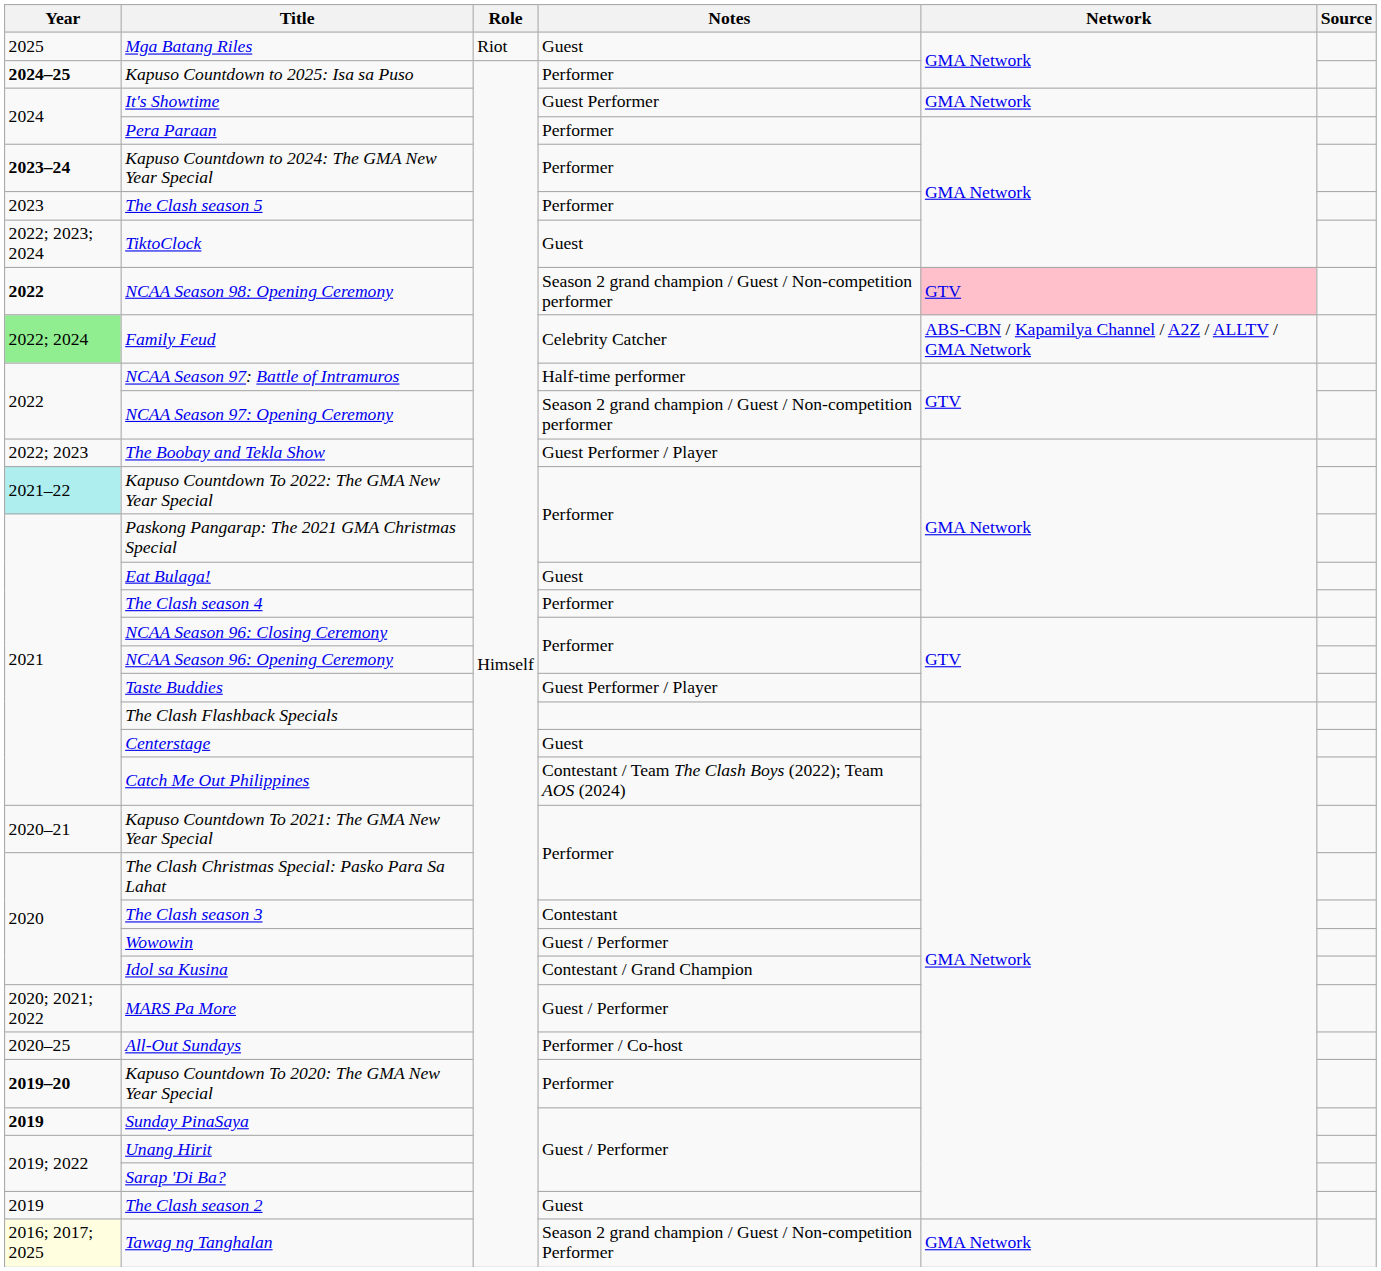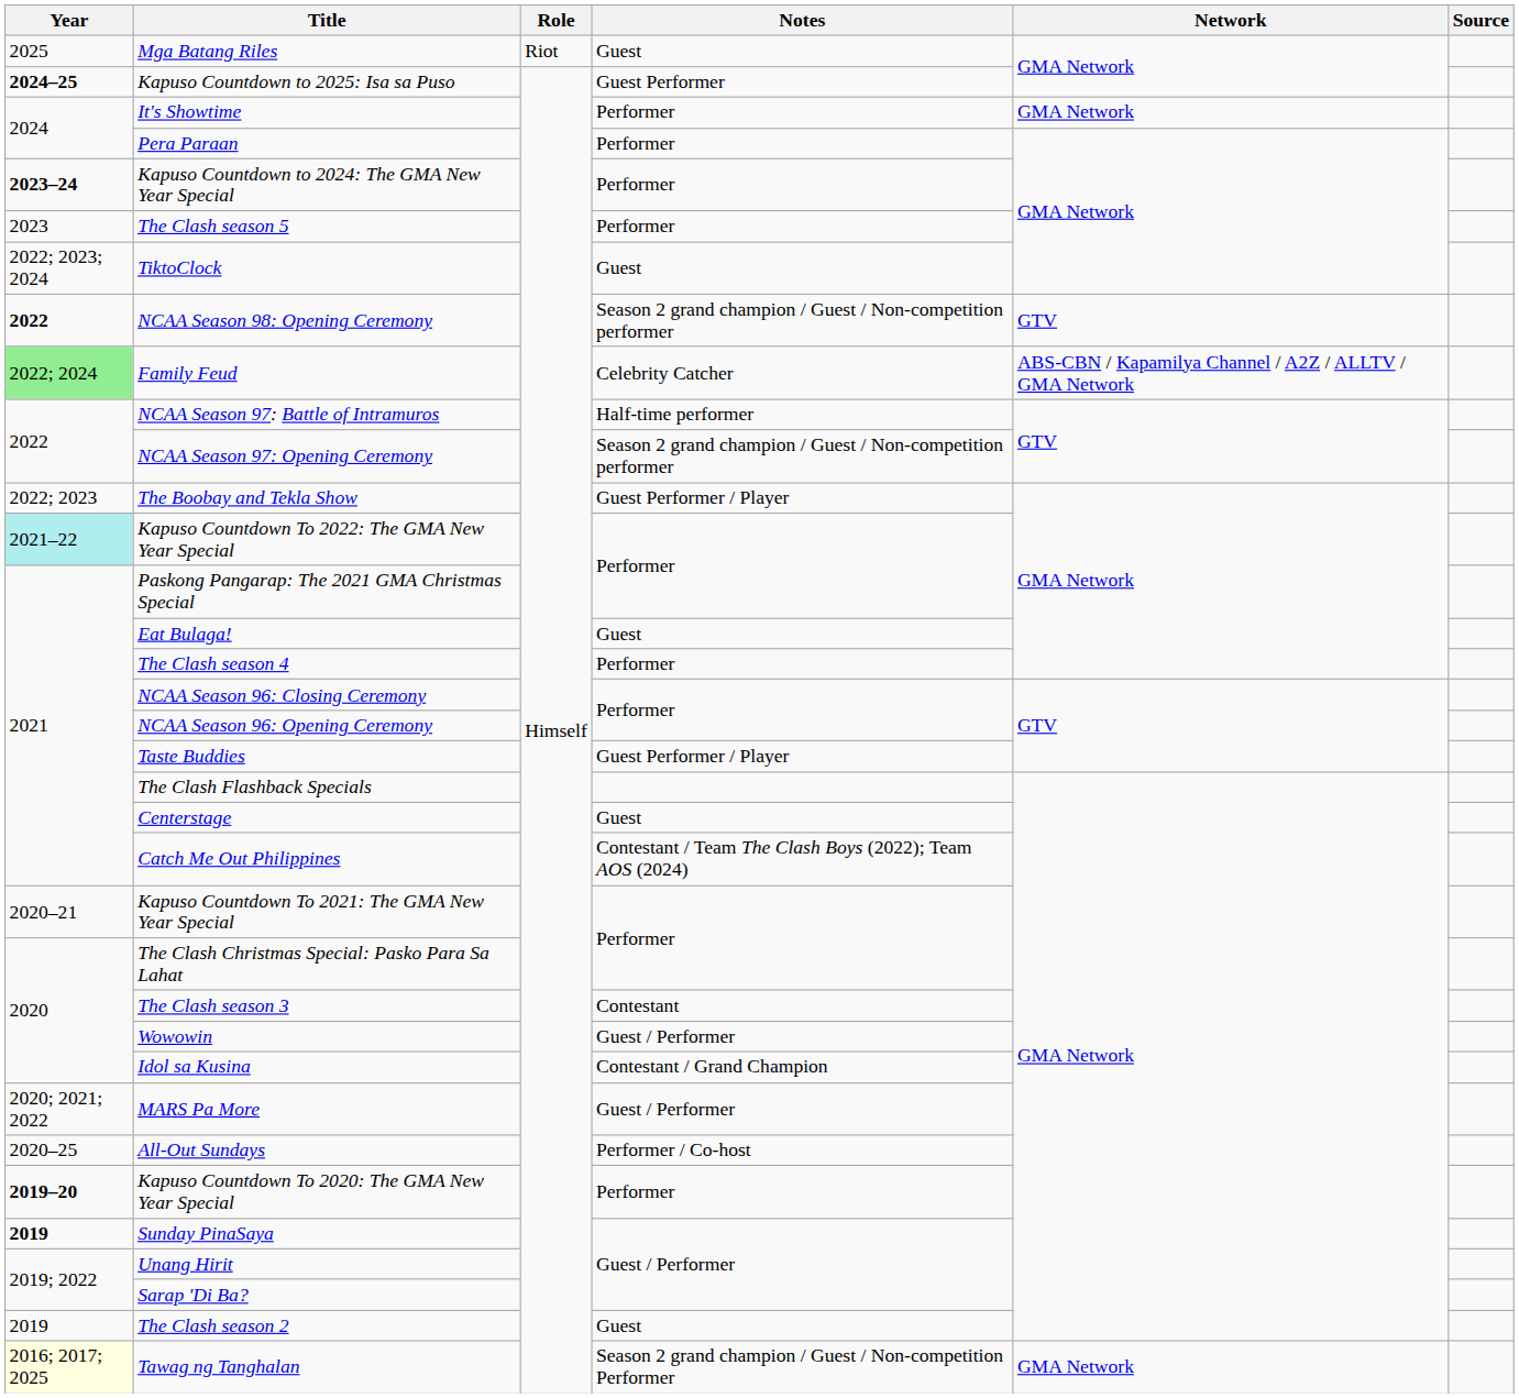Kapuso Countdown to 2025: Isa sa Puso | Notes: Performer -> Guest Performer
It's Showtime | Notes: Guest Performer -> Performer
NCAA Season 98: Opening Ceremony | Network: pink background -> no background
